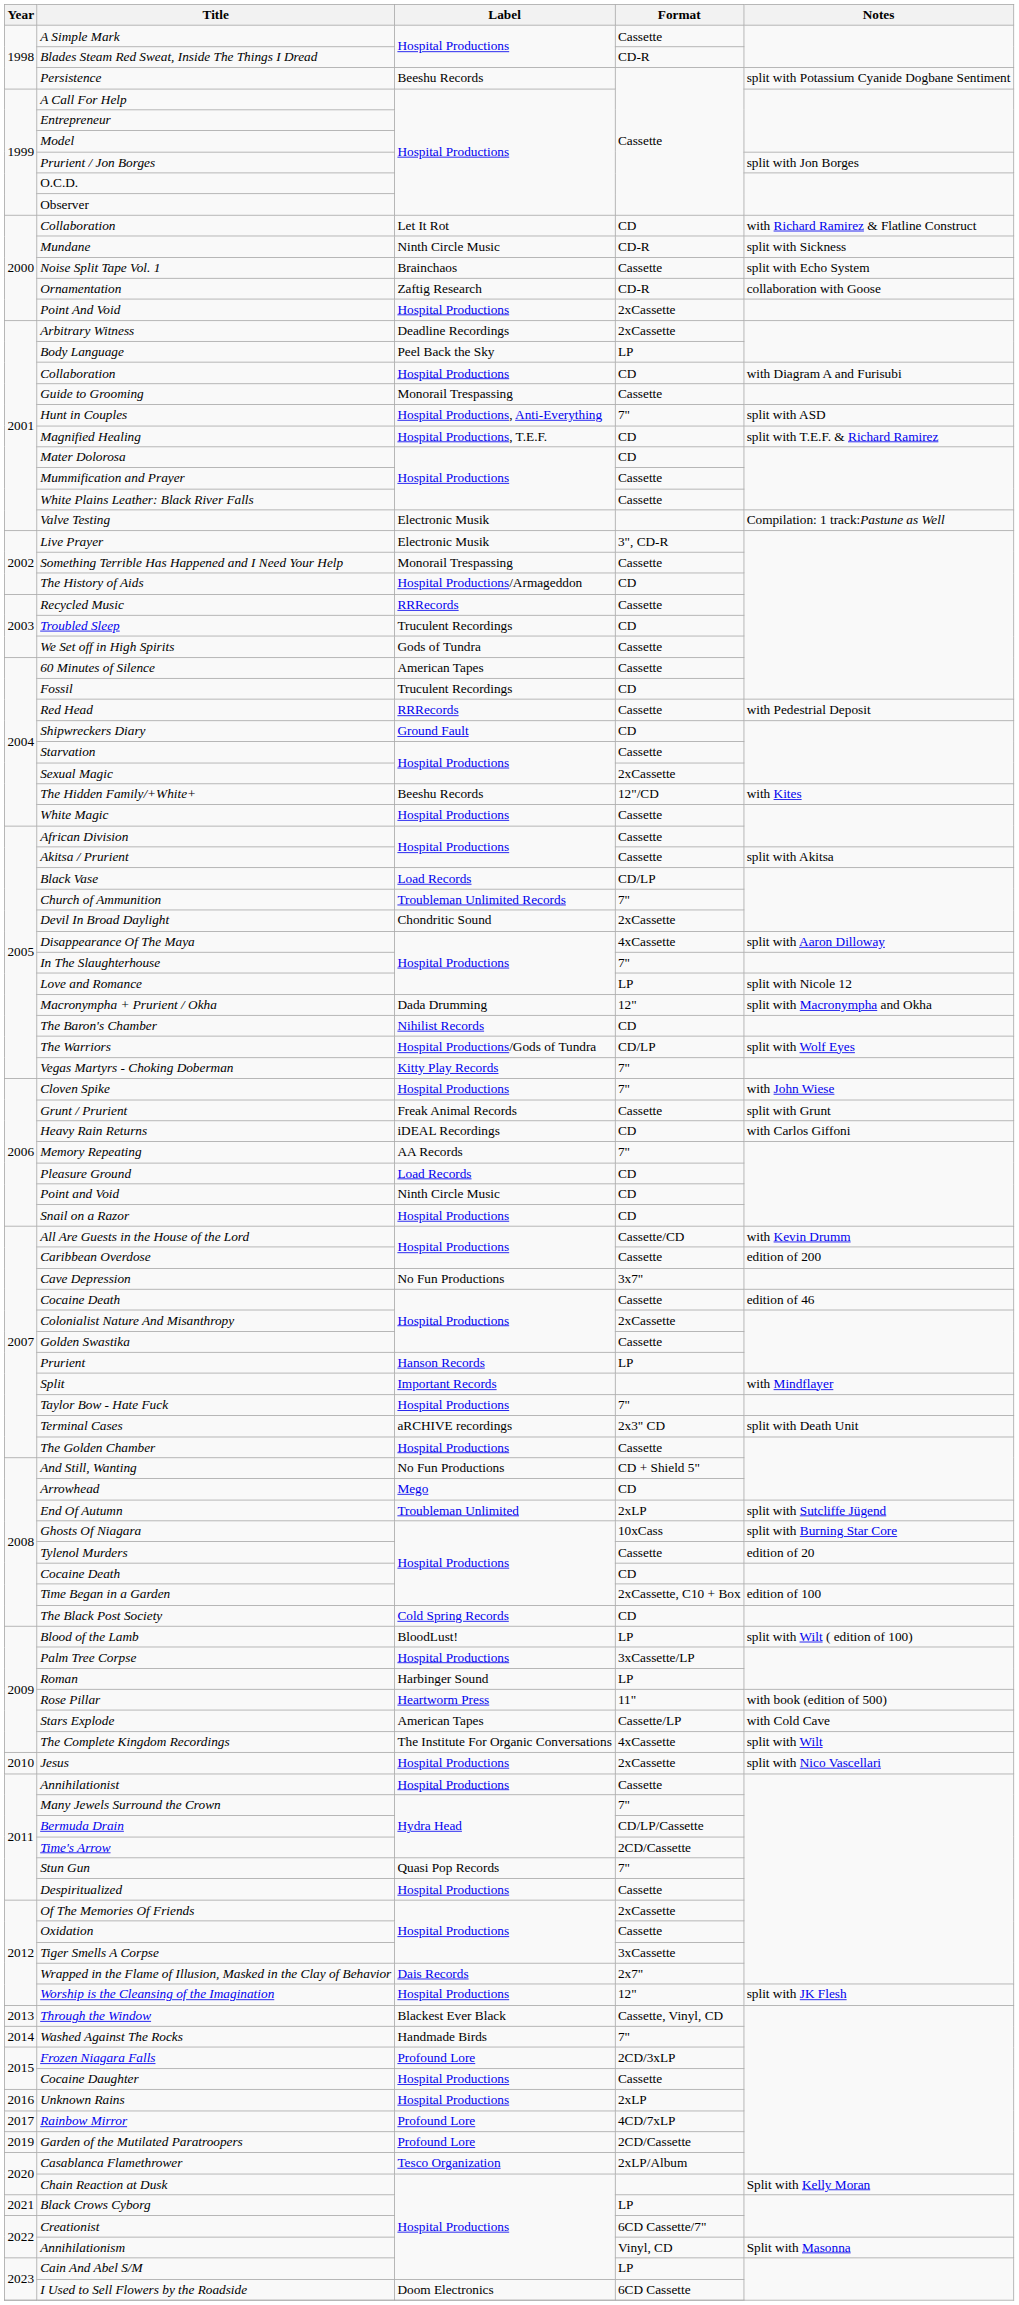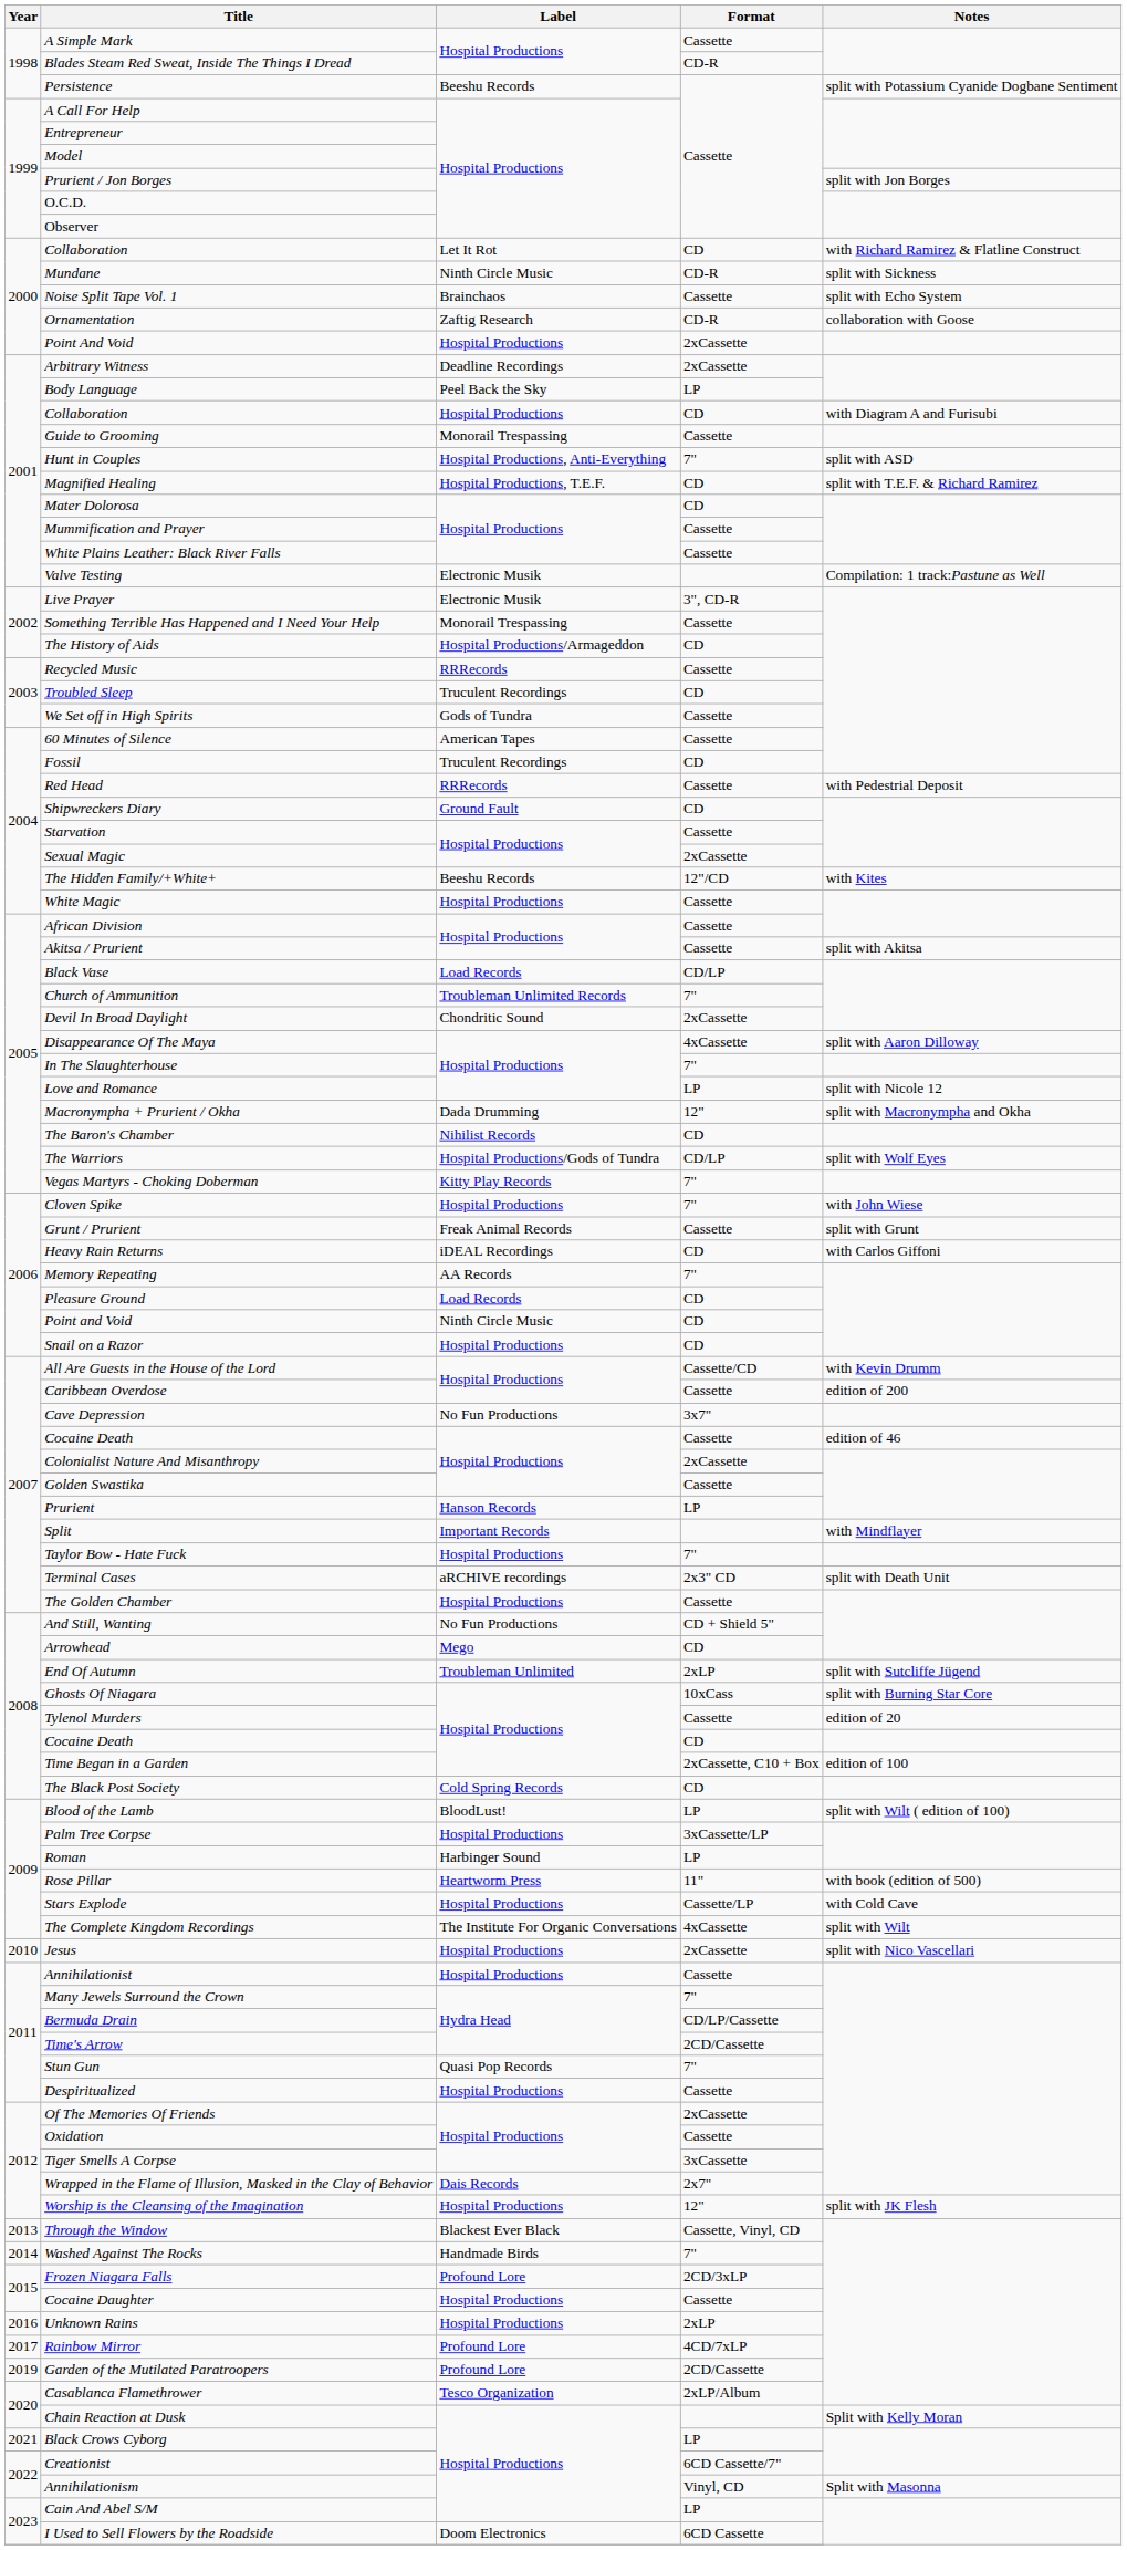Stars Explode | Label: American Tapes -> Hospital Productions
